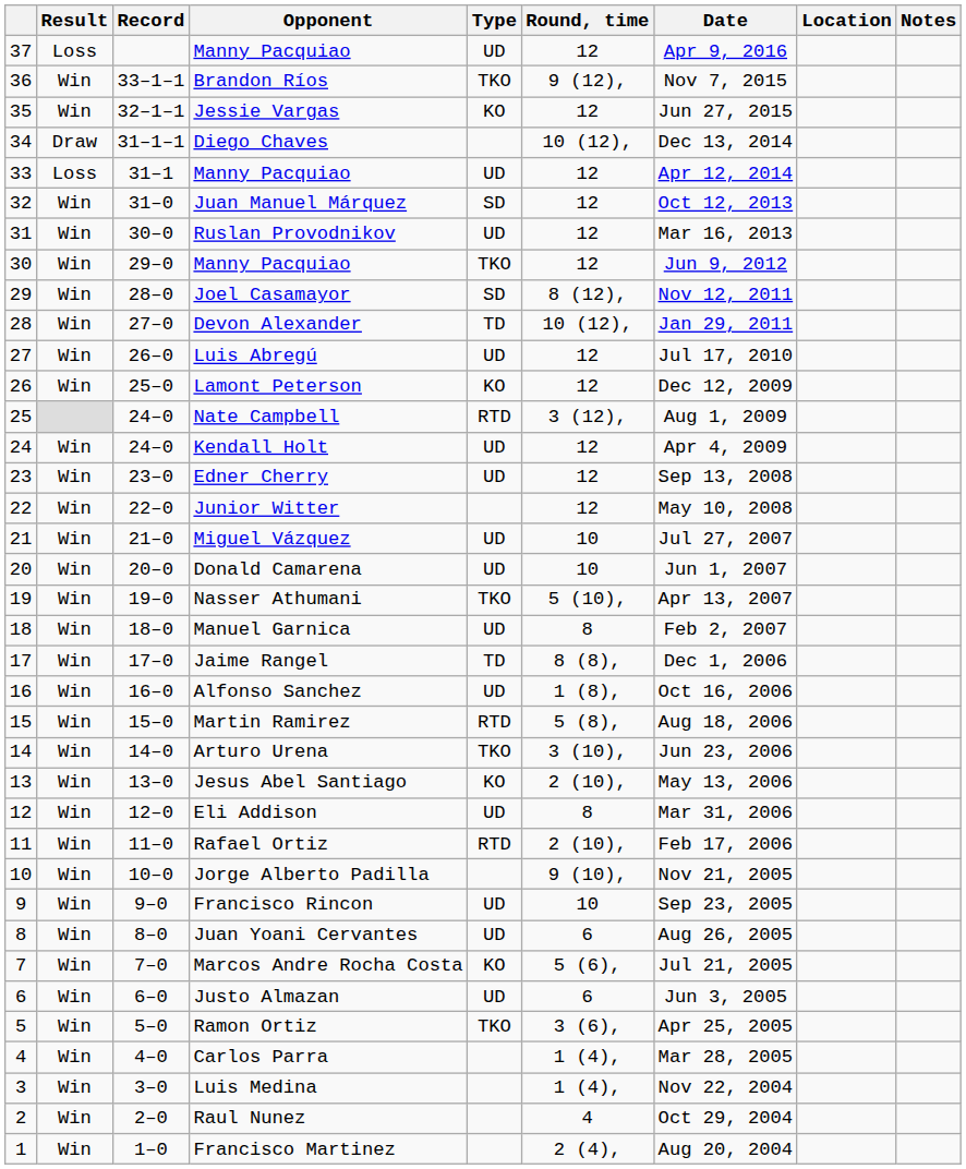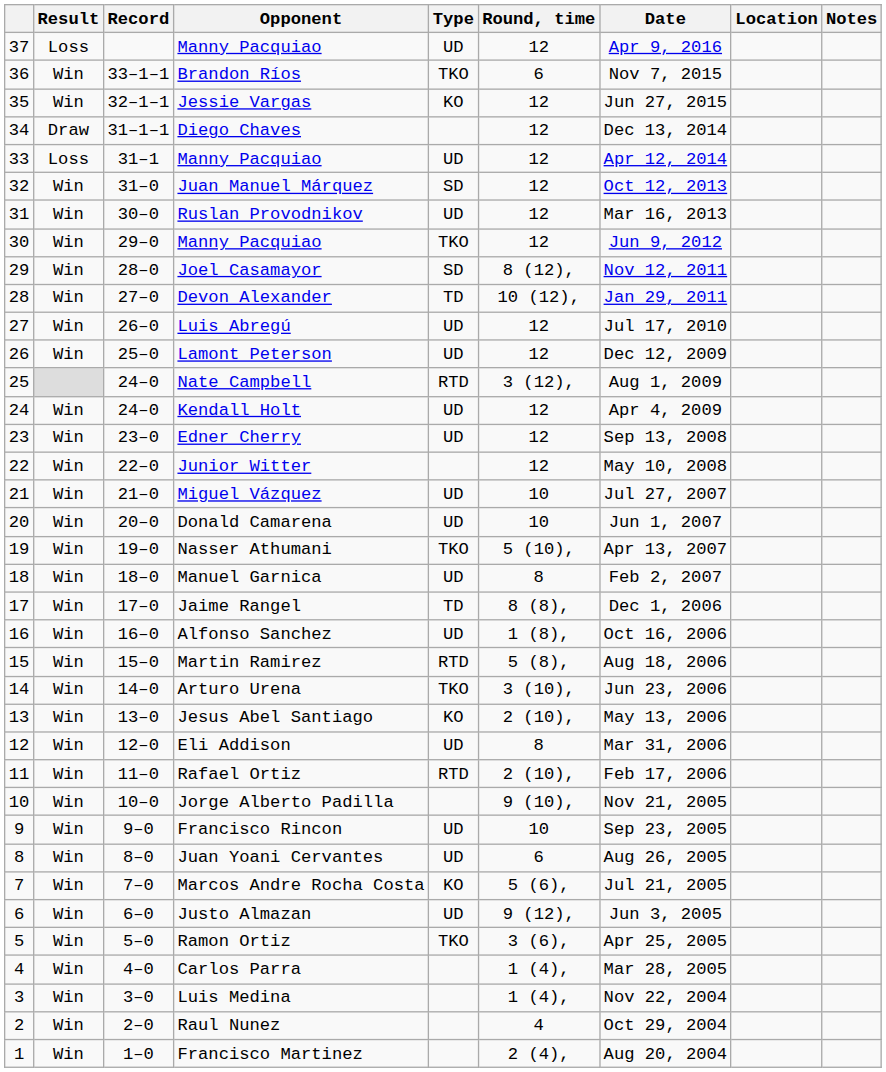Brandon Ríos | Round, time: 9 (12), -> 6
Diego Chaves | Round, time: 10 (12), -> 12
Lamont Peterson | Type: KO -> UD
Justo Almazan | Round, time: 6 -> 9 (12),
